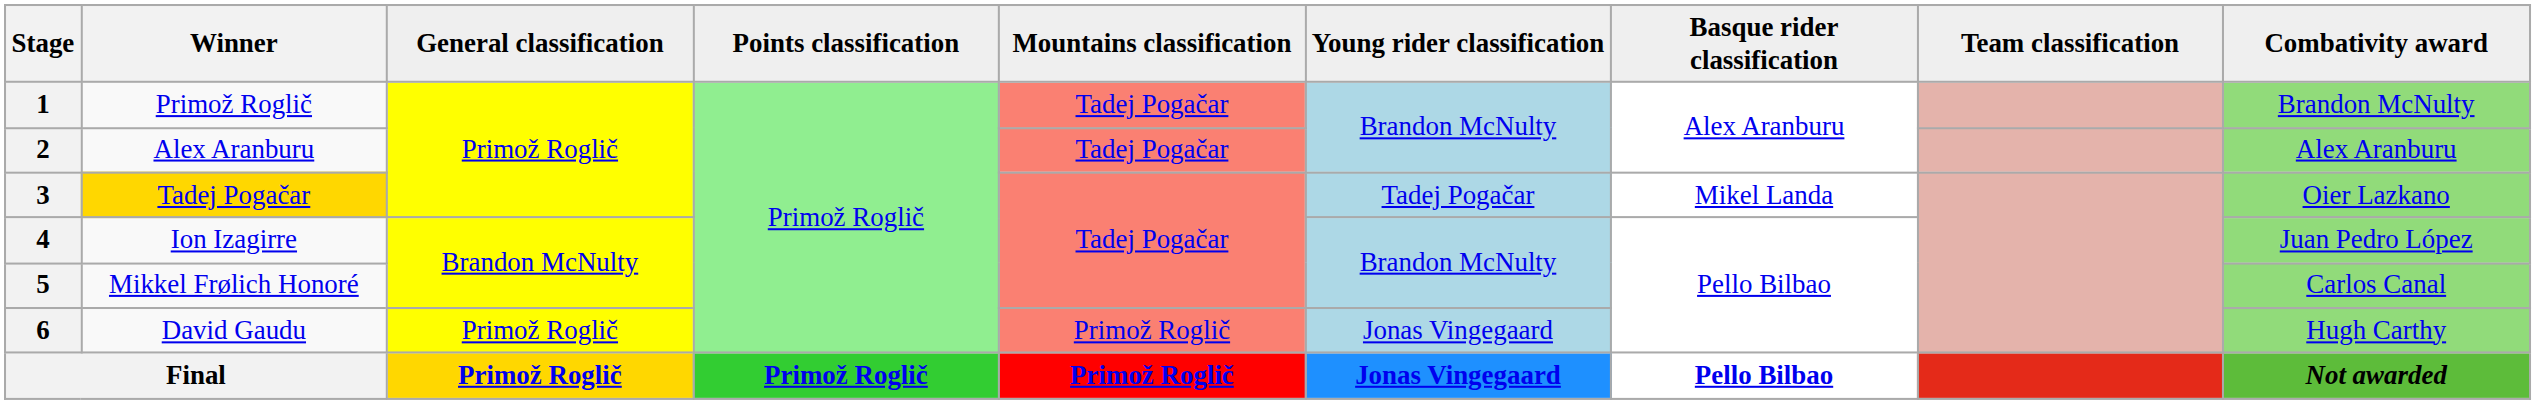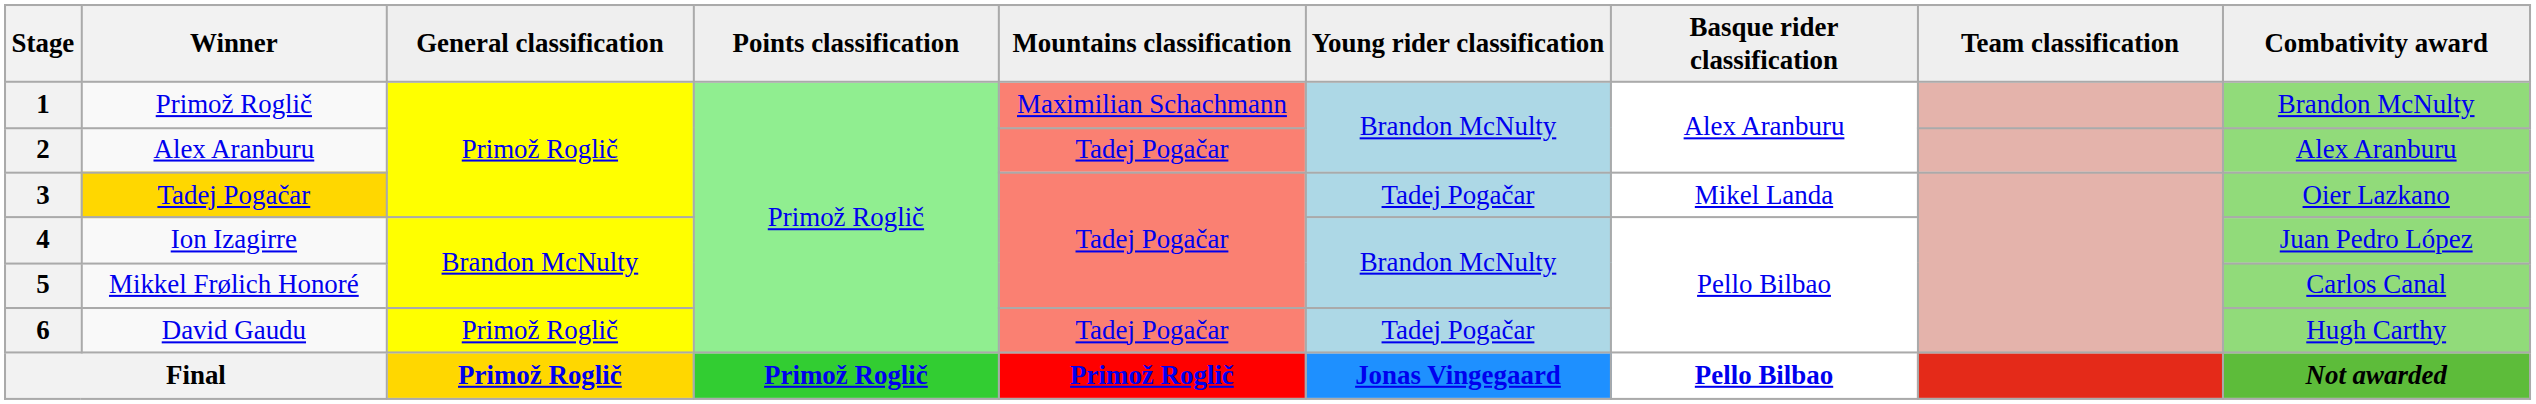1 | Mountains classification: Tadej Pogačar -> Maximilian Schachmann
6 | Mountains classification: Primož Roglič -> Tadej Pogačar
6 | Young rider classification: Jonas Vingegaard -> Tadej Pogačar
